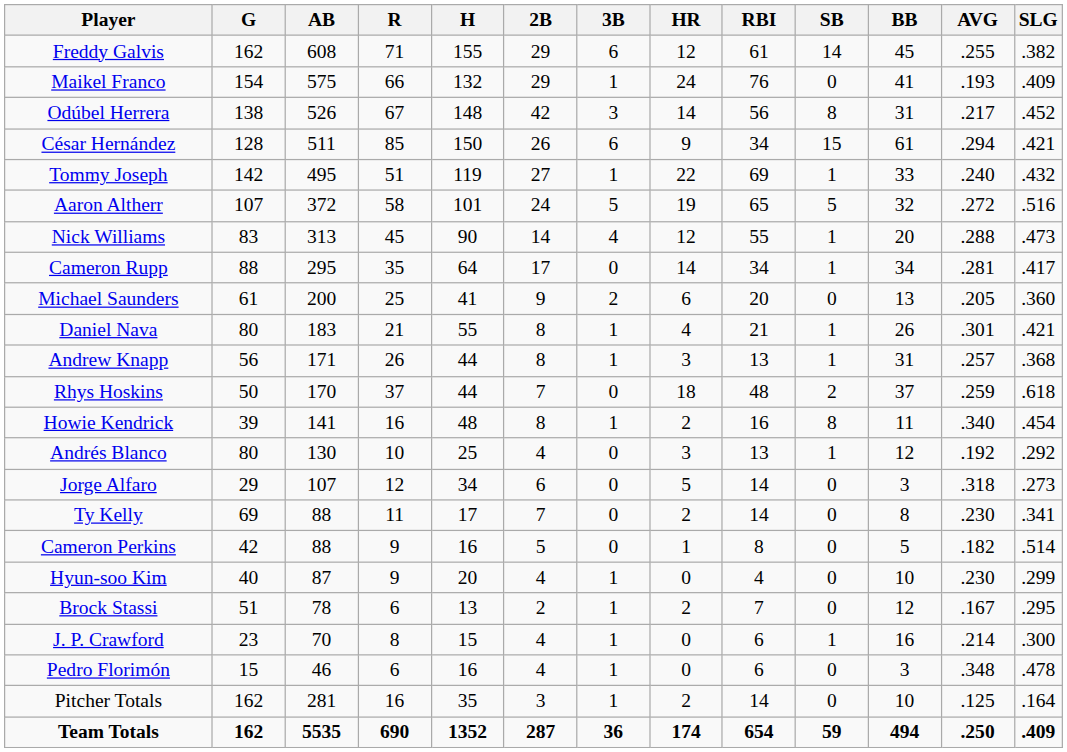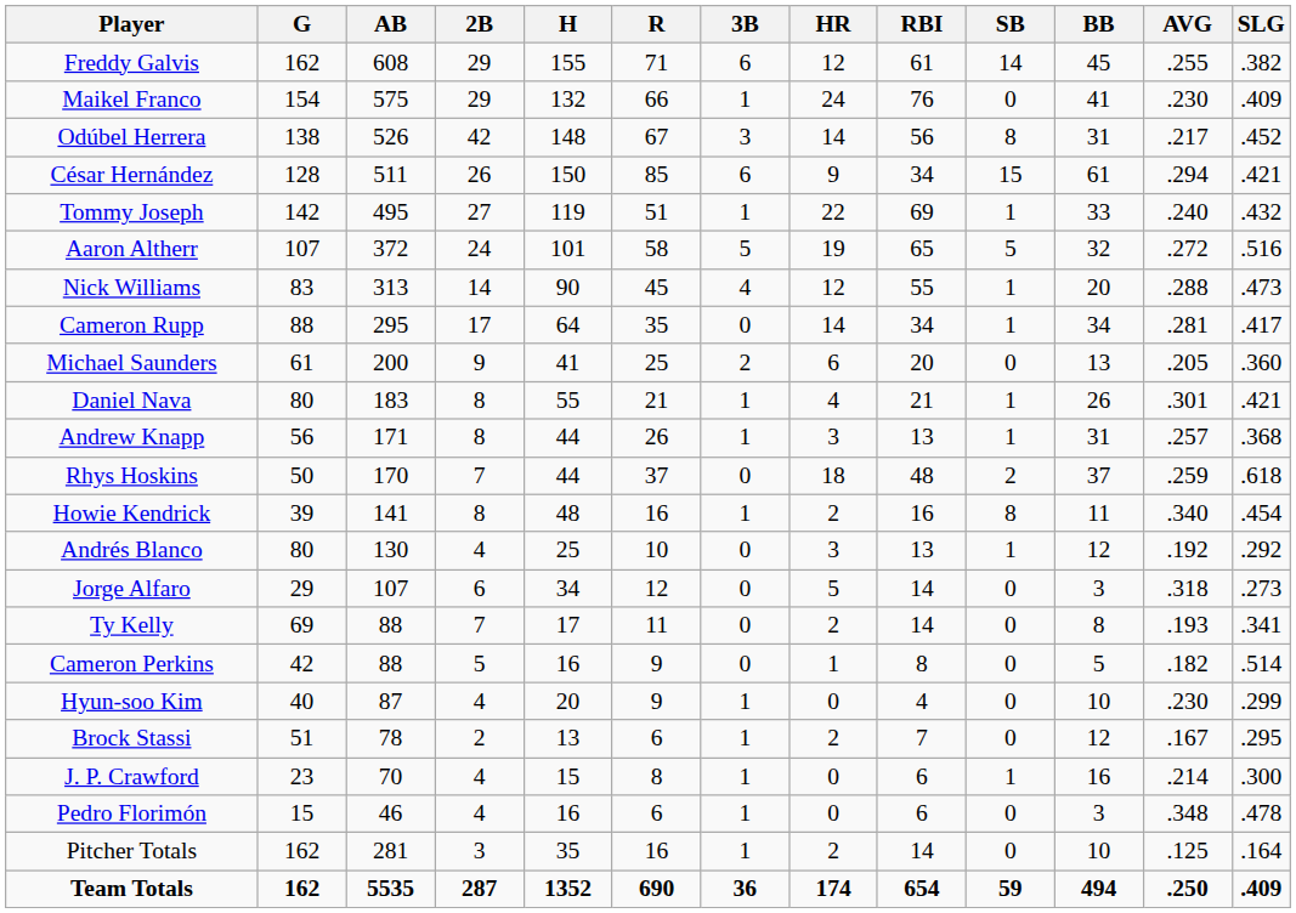columns swapped: R <-> 2B
Maikel Franco | AVG: .193 -> .230
Ty Kelly | AVG: .230 -> .193
